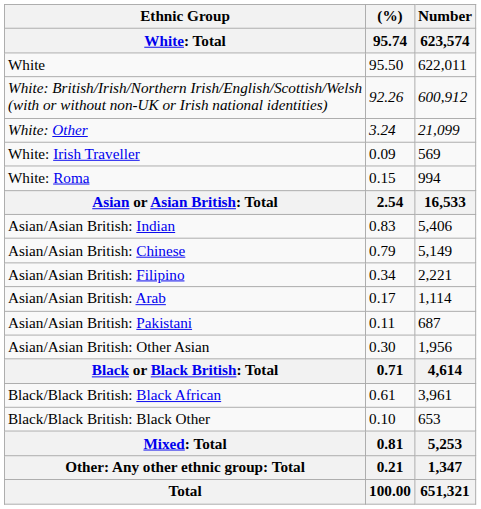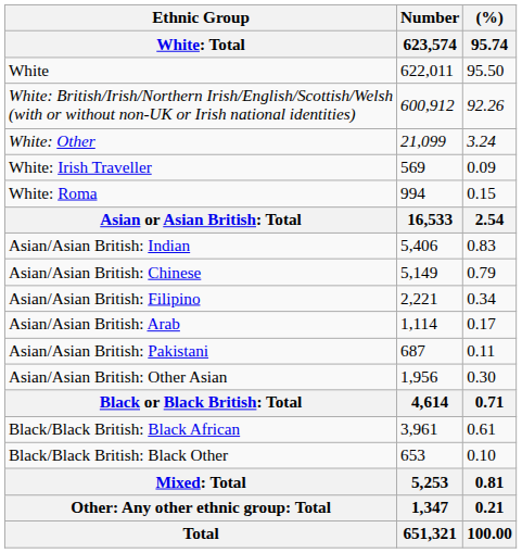columns swapped: Number / 623,574 <-> (%) / 95.74
